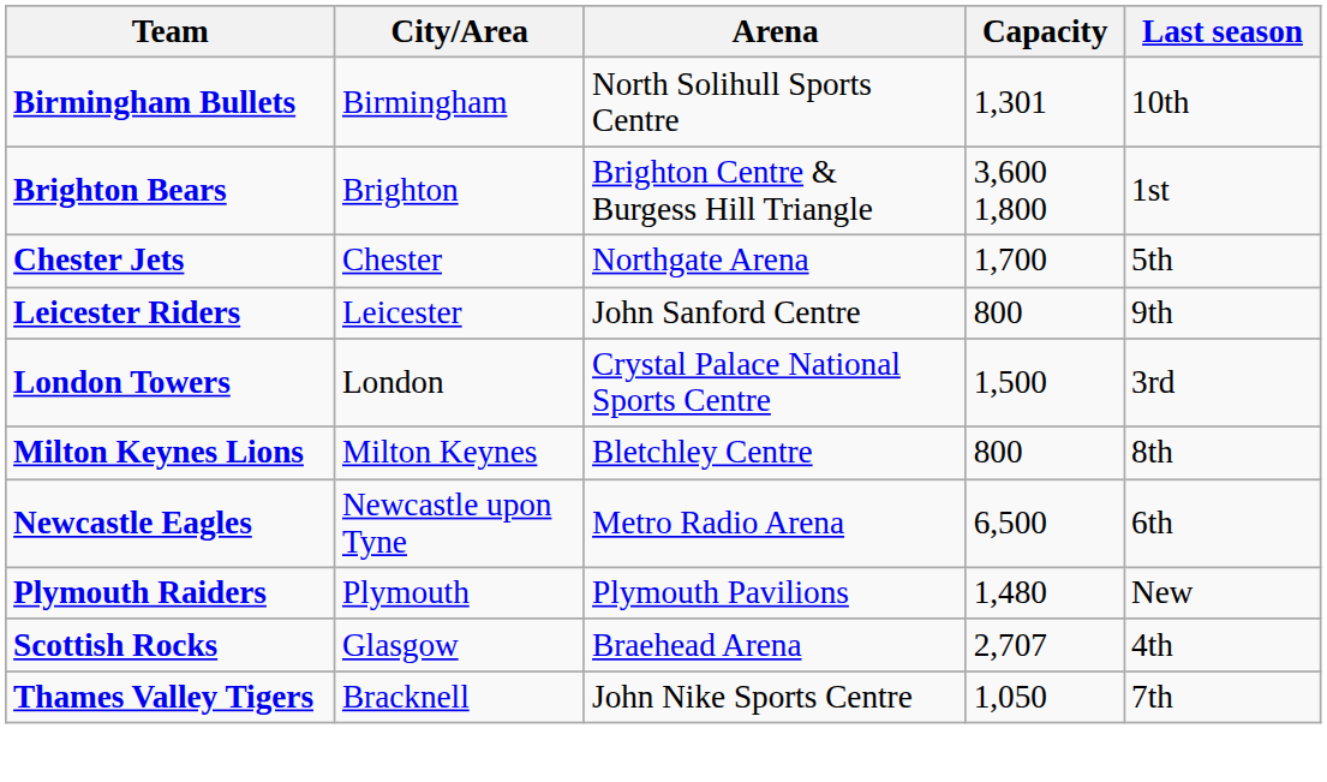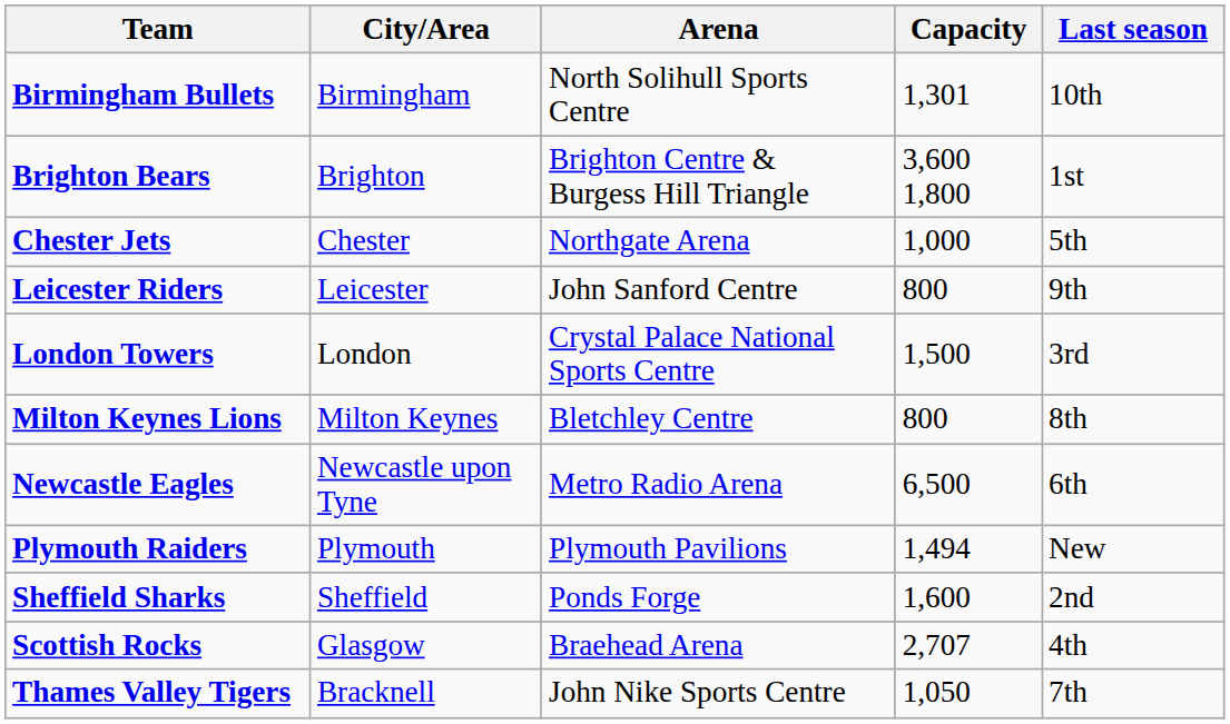Chester Jets | Capacity: 1,700 -> 1,000
Plymouth Raiders | Capacity: 1,480 -> 1,494
+ row: Sheffield Sharks | Sheffield | Ponds Forge | 1,600 | 2nd
